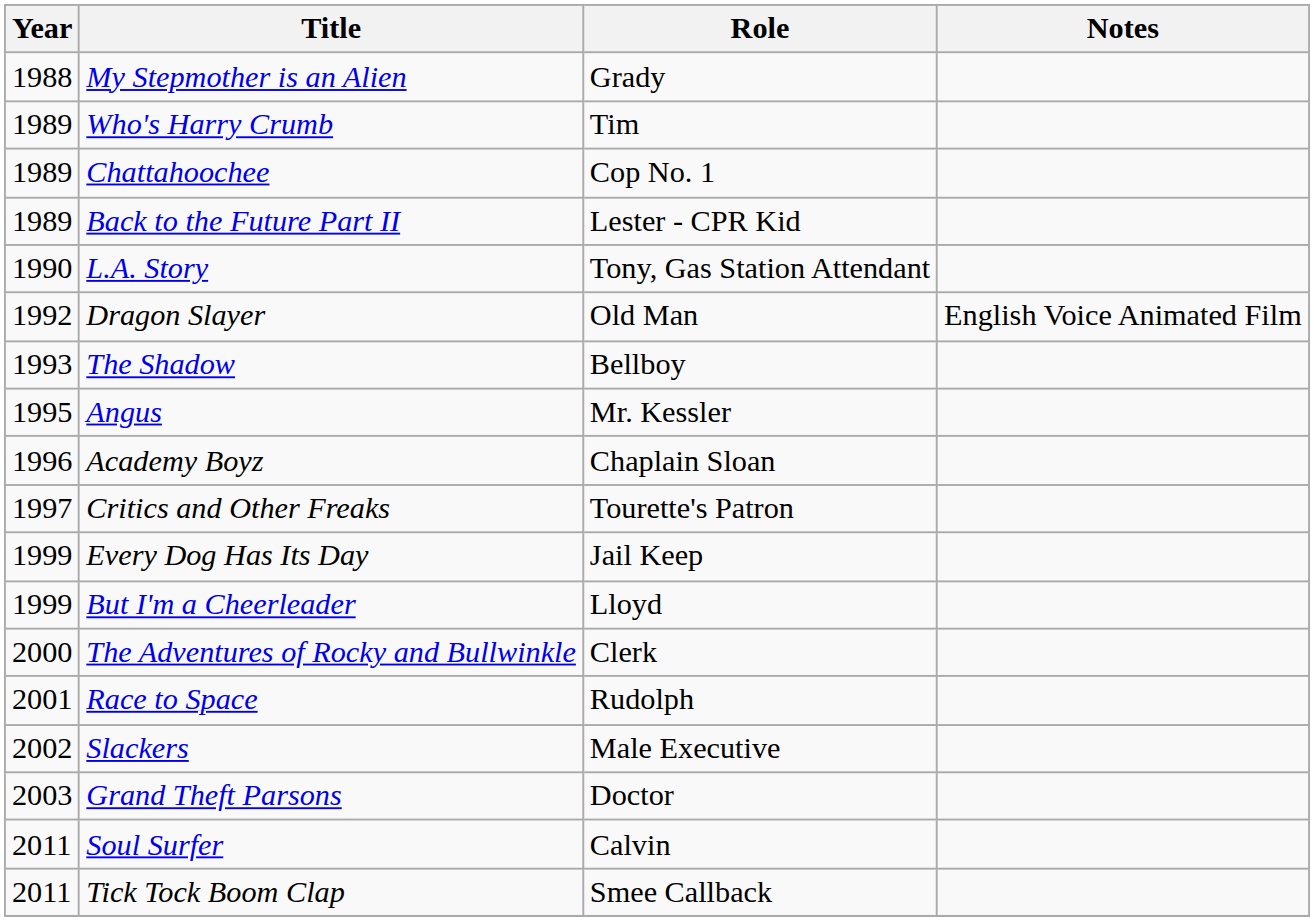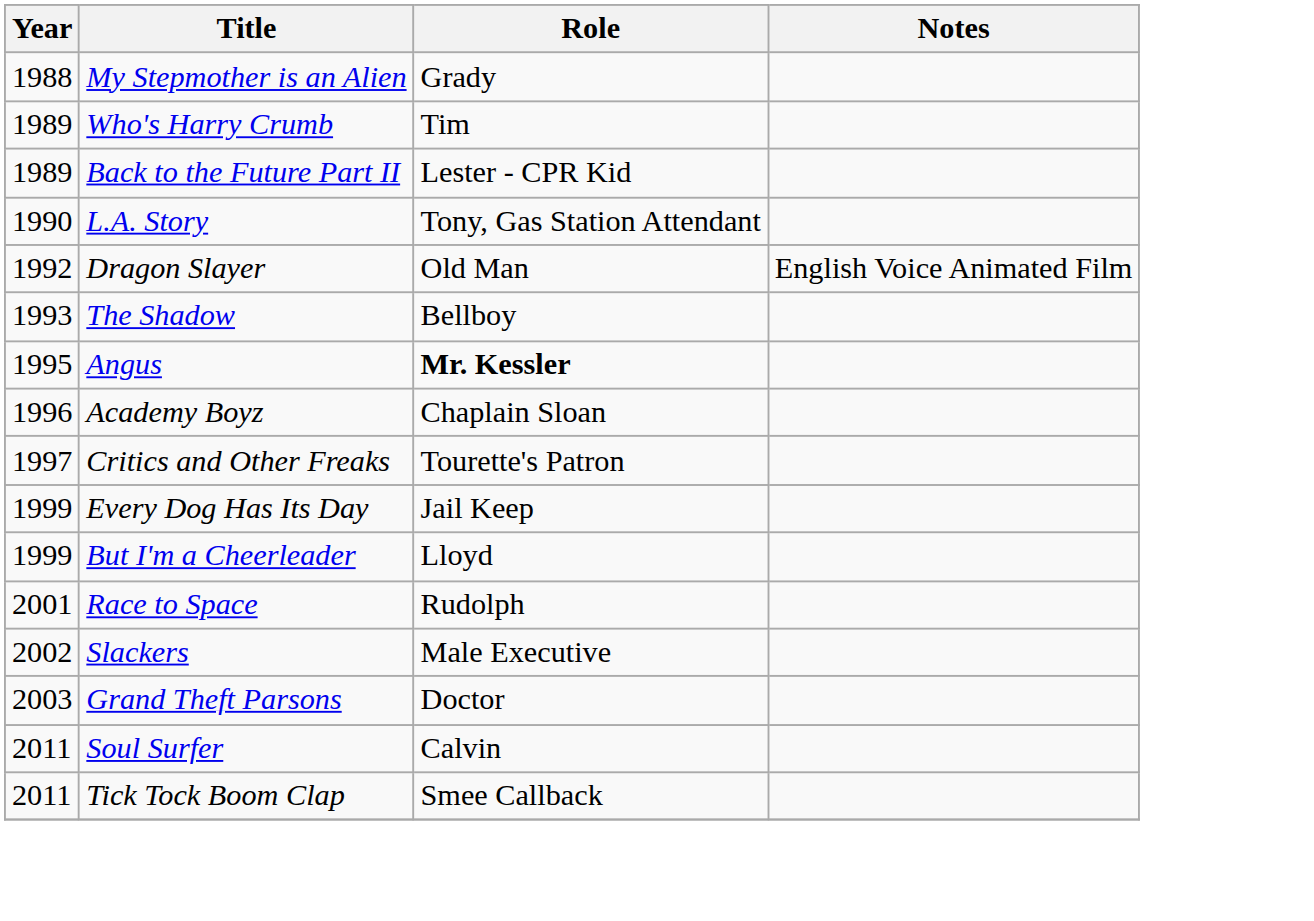- row: 1989 | Chattahoochee | Cop No. 1
Angus | Role: normal -> bold
- row: 2000 | The Adventures of Rocky and Bullwinkle | Clerk
